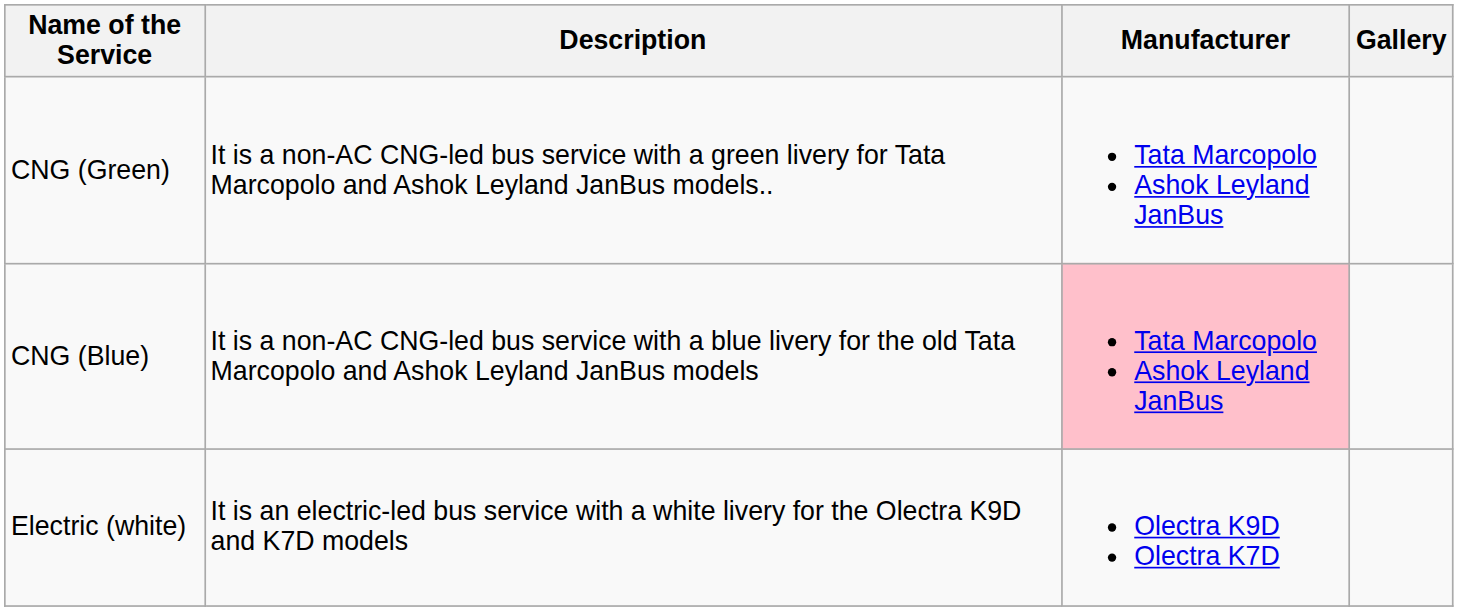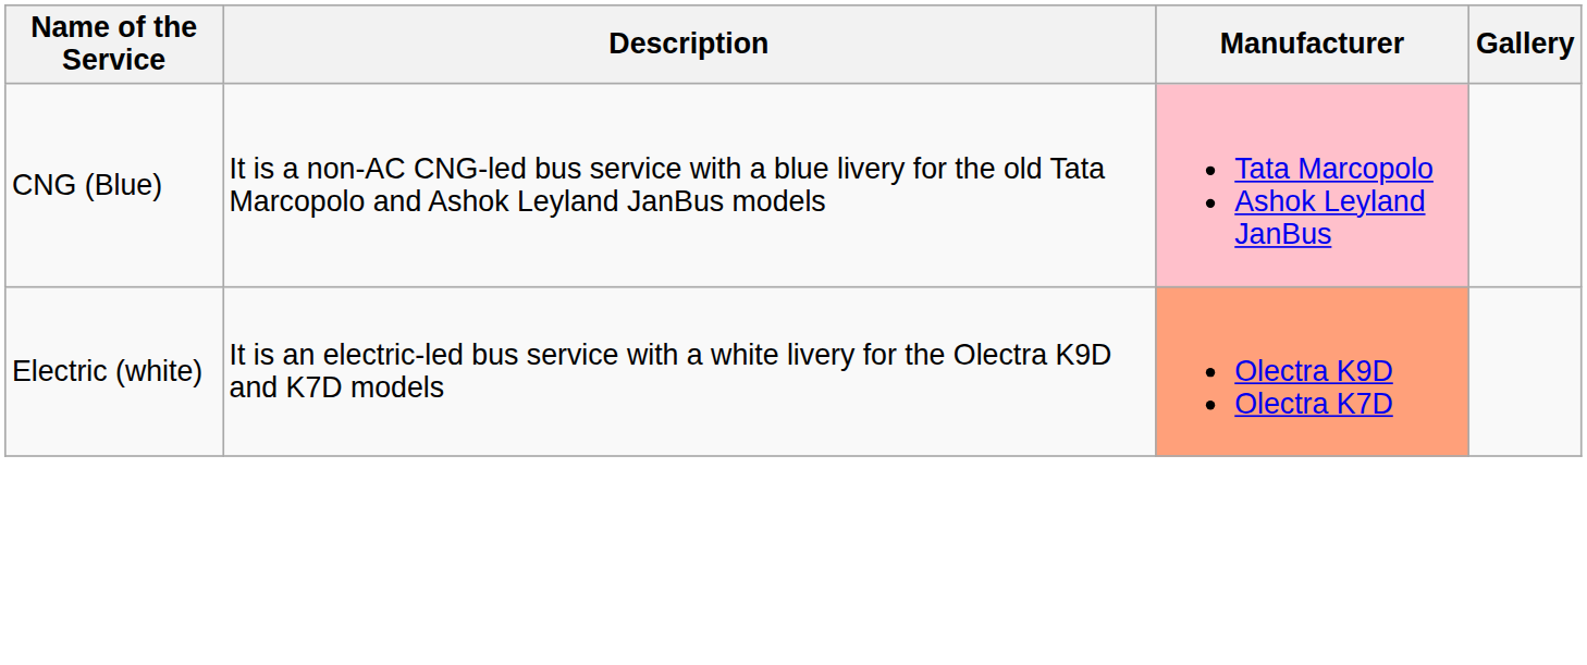- row: CNG (Green) | It is a non-AC CNG-led bus service with a green livery for Tata Marcopolo and Ashok Leyland JanBus models.. | Tata Marcopolo Ashok Leyland JanBus
Electric (white) | Manufacturer: no background -> lightsalmon background
